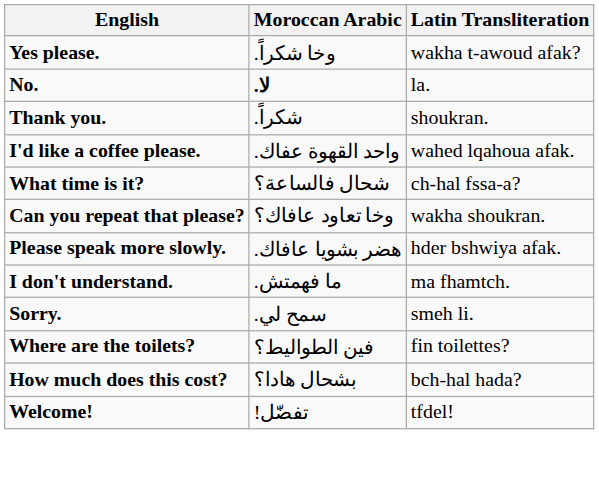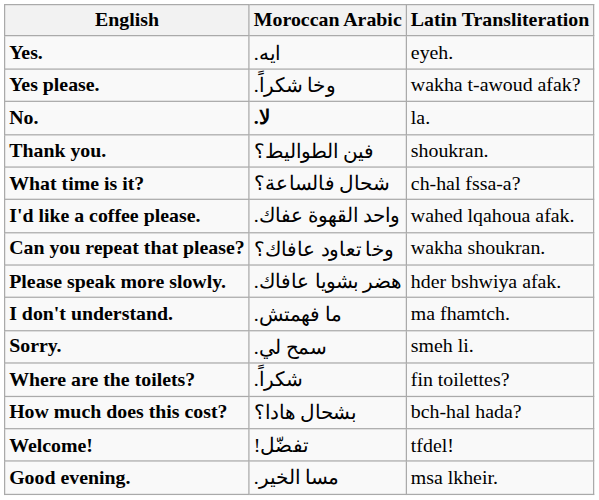+ row: Yes. | .ايه | eyeh.
Thank you. | Moroccan Arabic: .شكراً -> فين الطواليط؟
rows swapped: I'd like a coffee please. <-> What time is it?
Where are the toilets? | Moroccan Arabic: فين الطواليط؟ -> .شكراً
+ row: Good evening. | .مسا الخير | msa lkheir.
